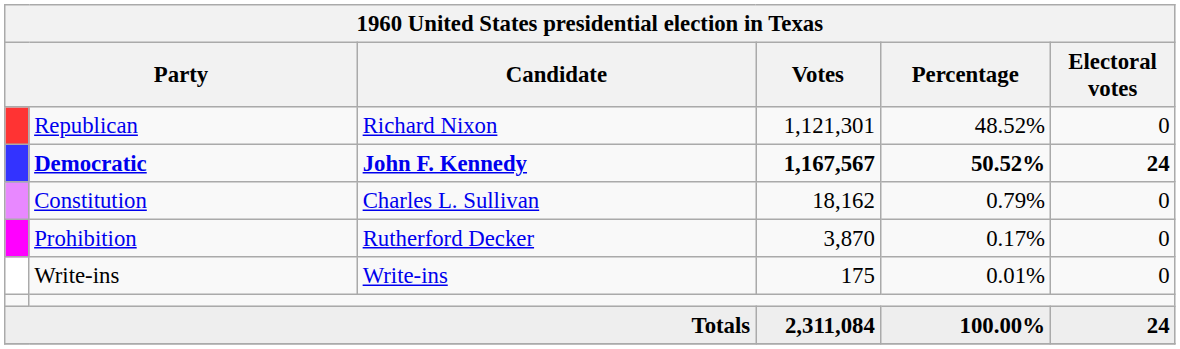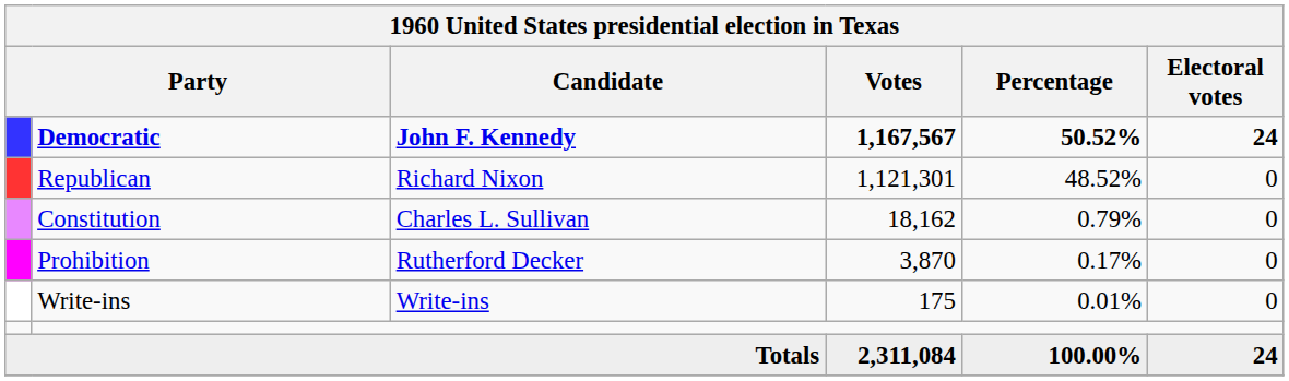rows swapped: Democratic <-> Republican
